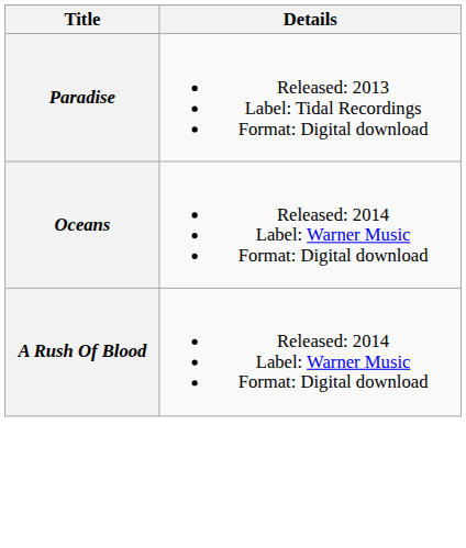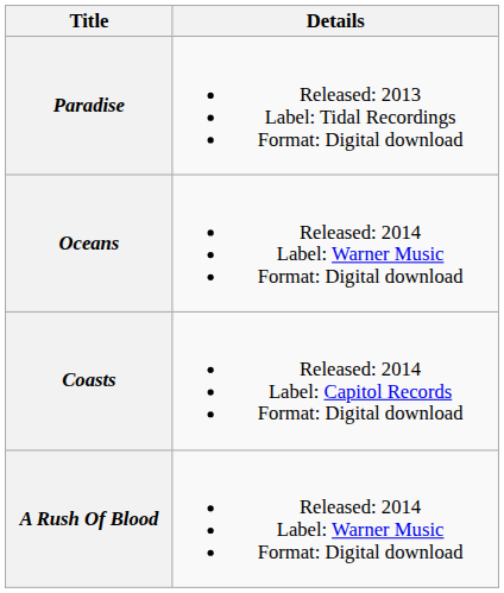+ row: Coasts | Released: 2014 Label: Capitol Records Format: Digital download
